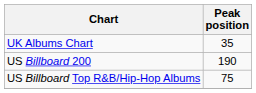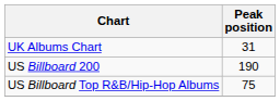UK Albums Chart | Peak position: 35 -> 31
